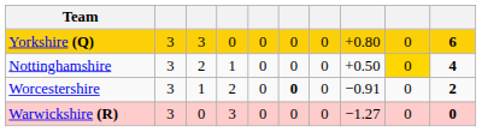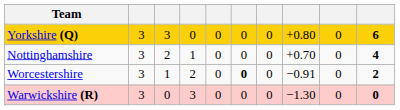Nottinghamshire | column 8: +0.50 -> +0.70
Nottinghamshire | column 9: gold background -> no background
Warwickshire (R) | column 8: −1.27 -> −1.30
